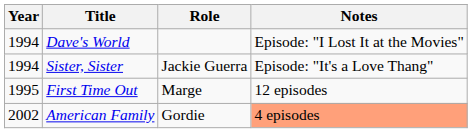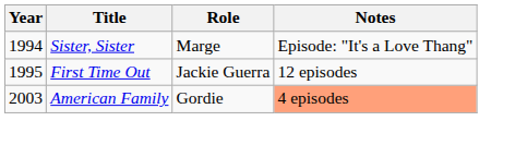- row: 1994 | Dave's World | Episode: "I Lost It at the Movies"
Sister, Sister | Role: Jackie Guerra -> Marge
First Time Out | Role: Marge -> Jackie Guerra
American Family | Year: 2002 -> 2003
